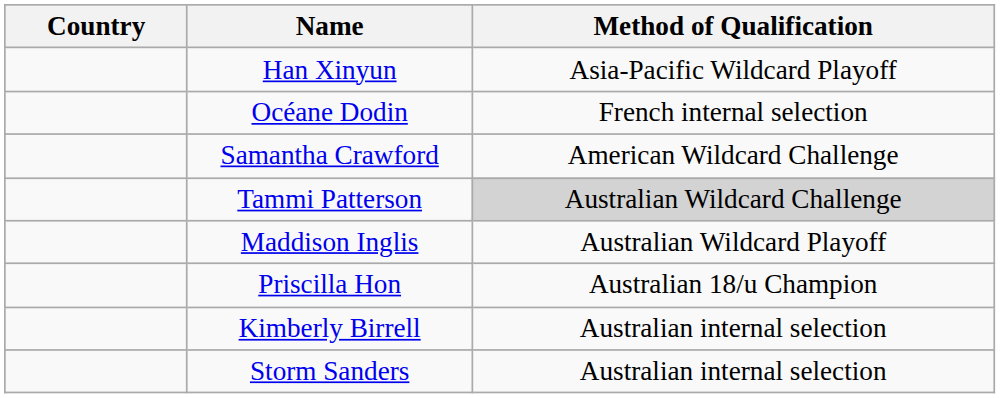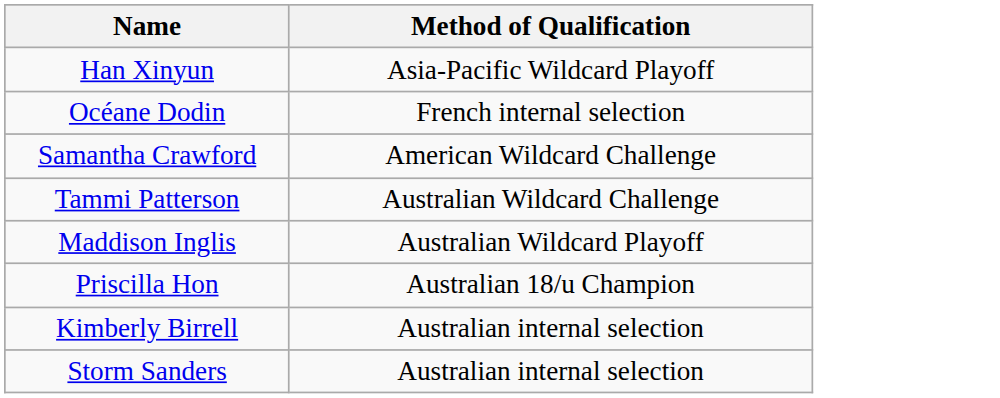- column: Country
Tammi Patterson | Method of Qualification: lightgrey background -> no background
